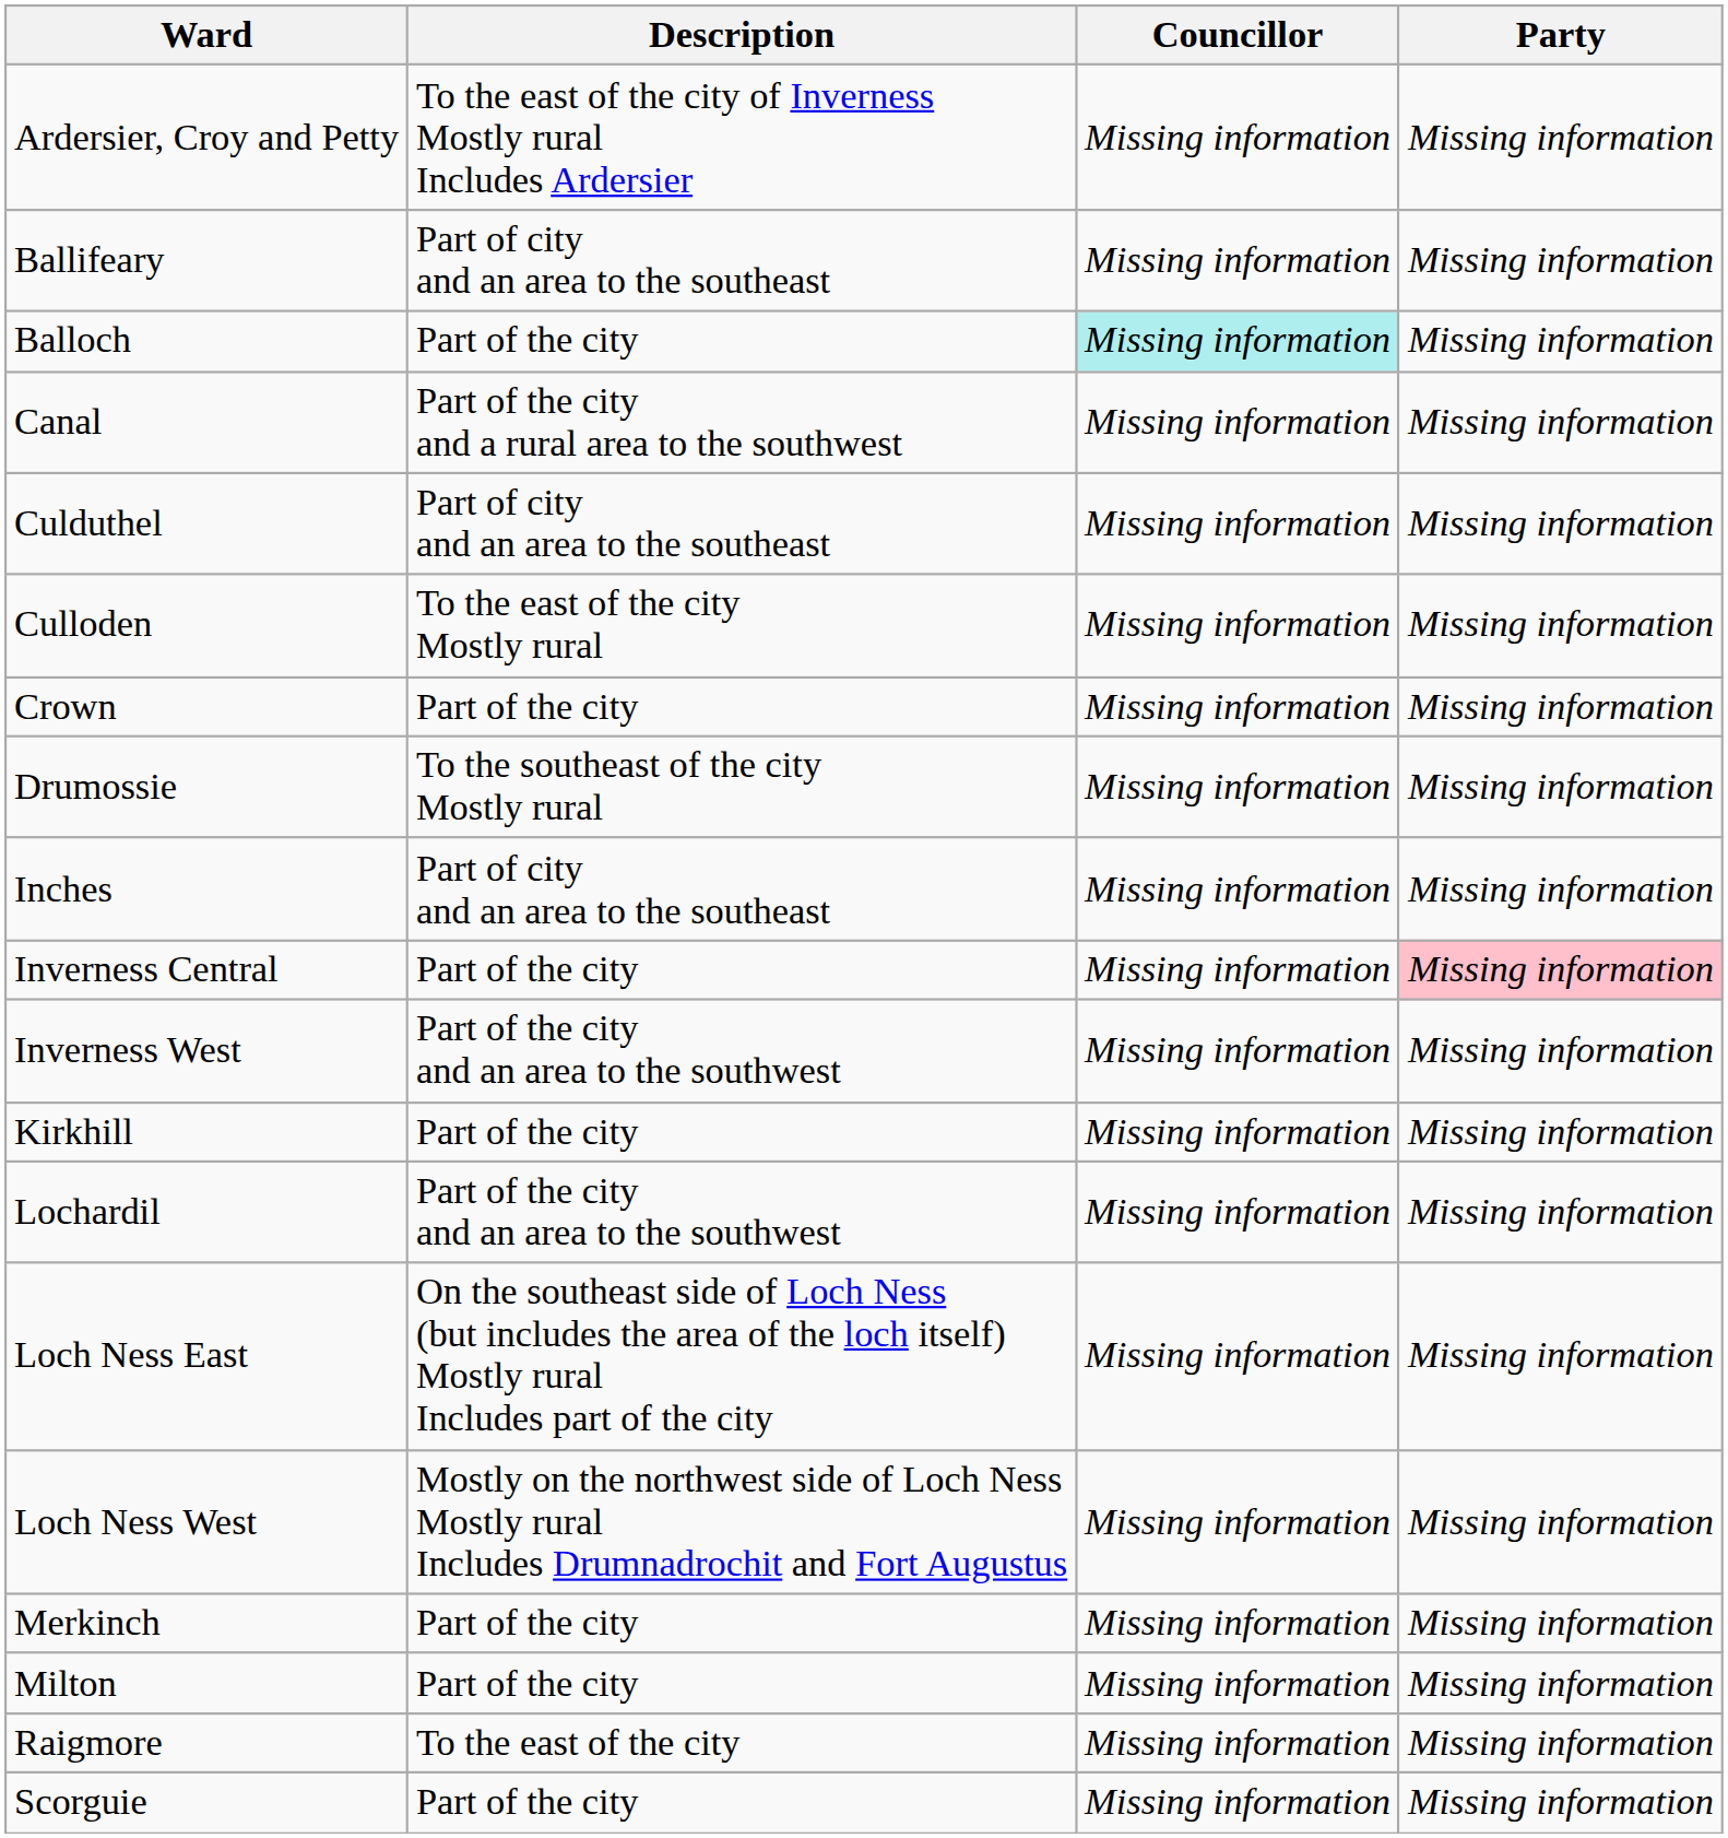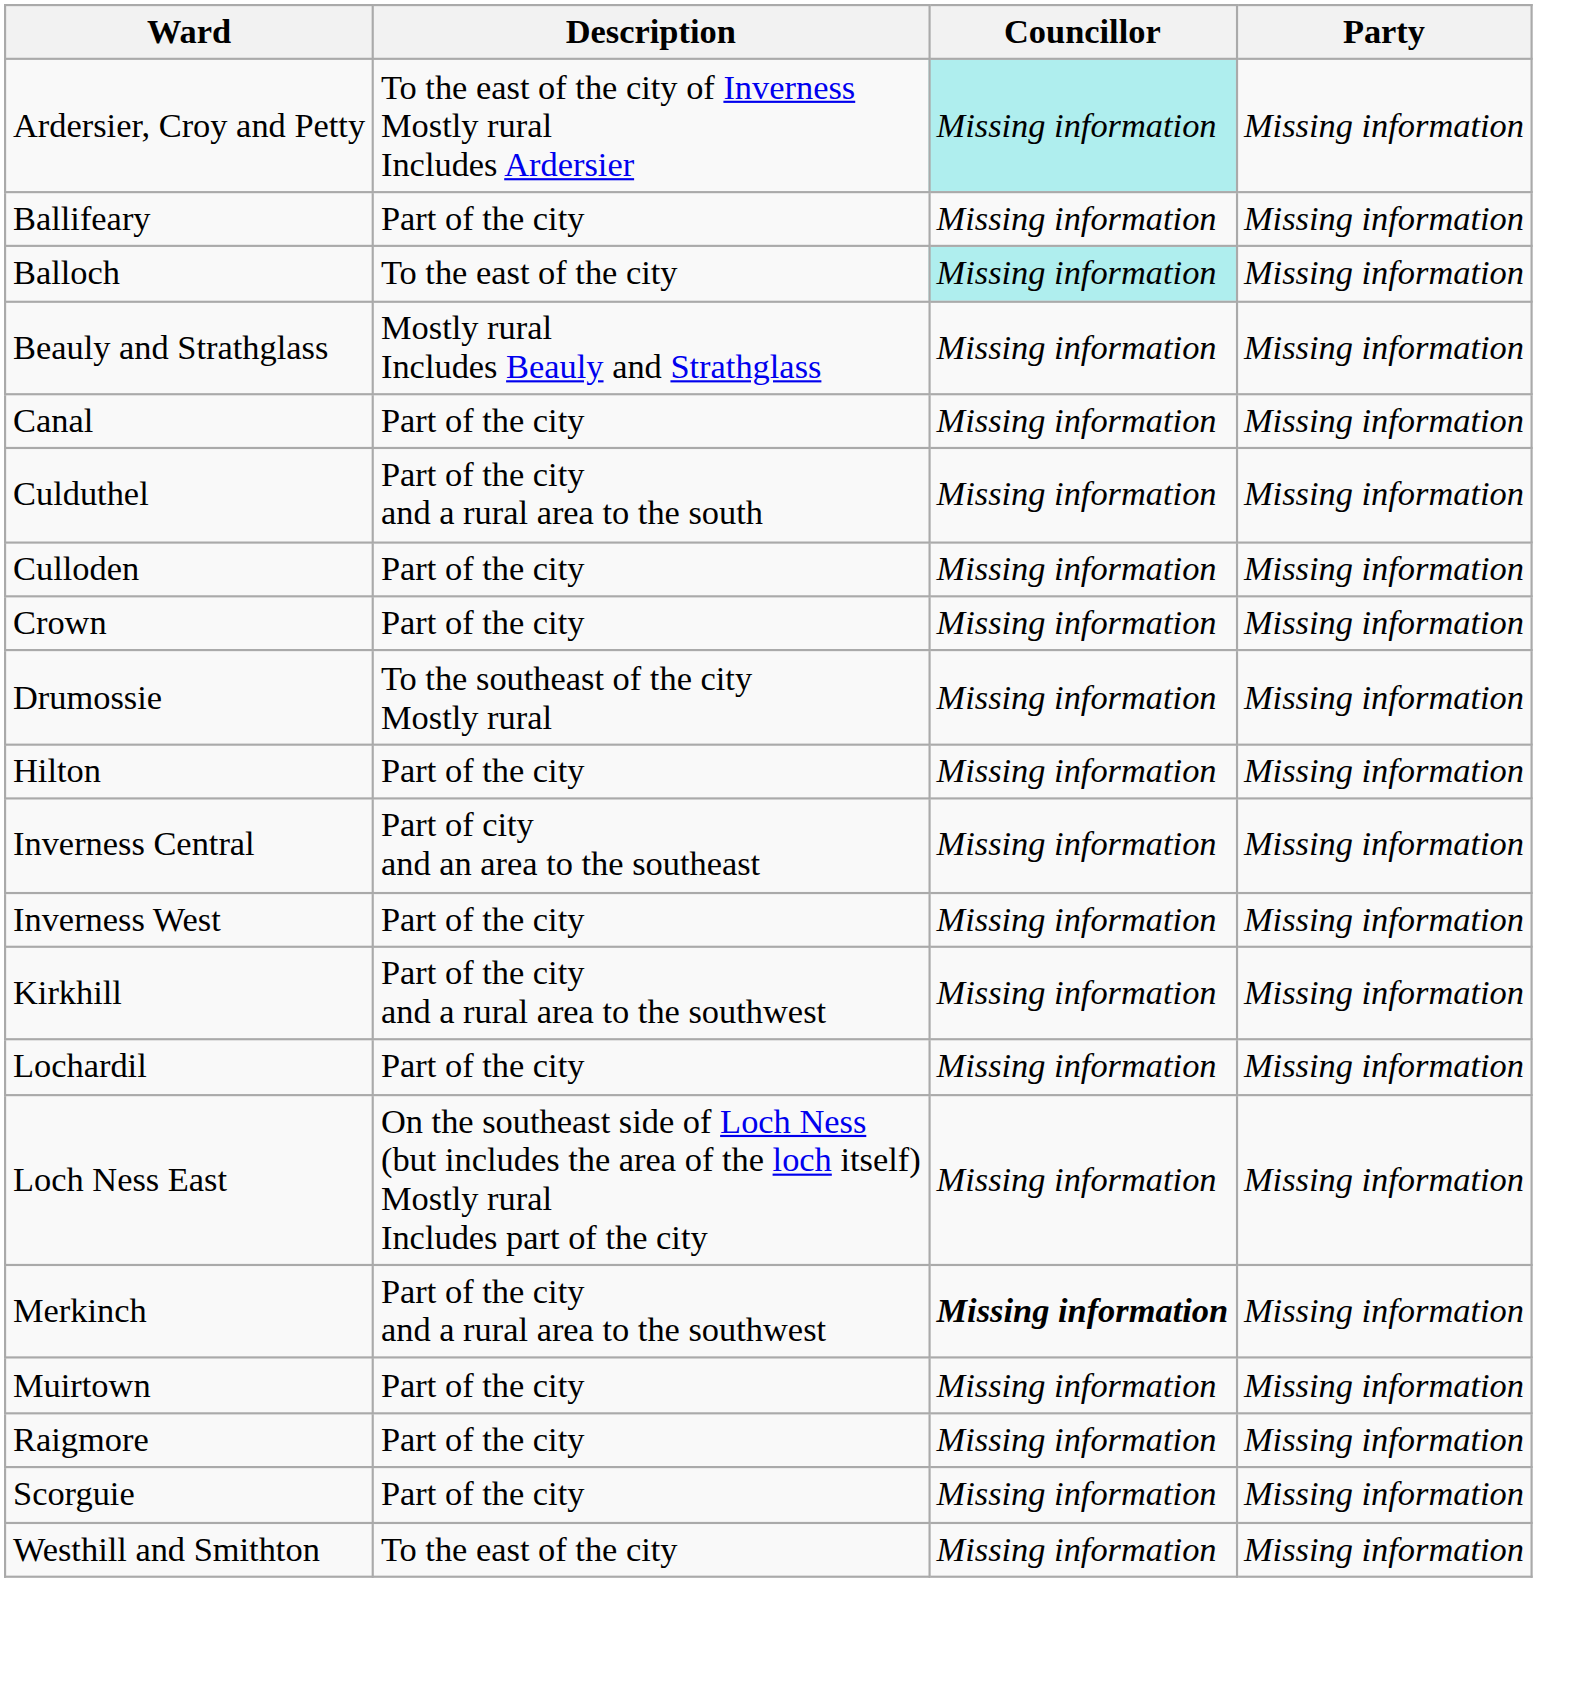Ardersier, Croy and Petty | Councillor: no background -> paleturquoise background
Ballifeary | Description: Part of city and an area to the southeast -> Part of the city
Balloch | Description: Part of the city -> To the east of the city
+ row: Beauly and Strathglass | Mostly rural Includes Beauly and Strathglass | Missing information | Missing information
Canal | Description: Part of the city and a rural area to the southwest -> Part of the city
Culduthel | Description: Part of city and an area to the southeast -> Part of the city and a rural area to the south
Culloden | Description: To the east of the city Mostly rural -> Part of the city
+ row: Hilton | Part of the city | Missing information | Missing information
- row: Inches | Part of city and an area to the southeast | Missing information | Missing information
Inverness Central | Description: Part of the city -> Part of city and an area to the southeast
Inverness Central | Party: pink background -> no background
Inverness West | Description: Part of the city and an area to the southwest -> Part of the city
Kirkhill | Description: Part of the city -> Part of the city and a rural area to the southwest
Lochardil | Description: Part of the city and an area to the southwest -> Part of the city
- row: Loch Ness West | Mostly on the northwest side of Loch Ness Mostly rural Includes Drumnadrochit and Fort Augustus | Missing information | Missing information
Merkinch | Description: Part of the city -> Part of the city and a rural area to the southwest
Merkinch | Councillor: normal -> bold
- row: Milton | Part of the city | Missing information | Missing information
+ row: Muirtown | Part of the city | Missing information | Missing information
Raigmore | Description: To the east of the city -> Part of the city
+ row: Westhill and Smithton | To the east of the city | Missing information | Missing information
